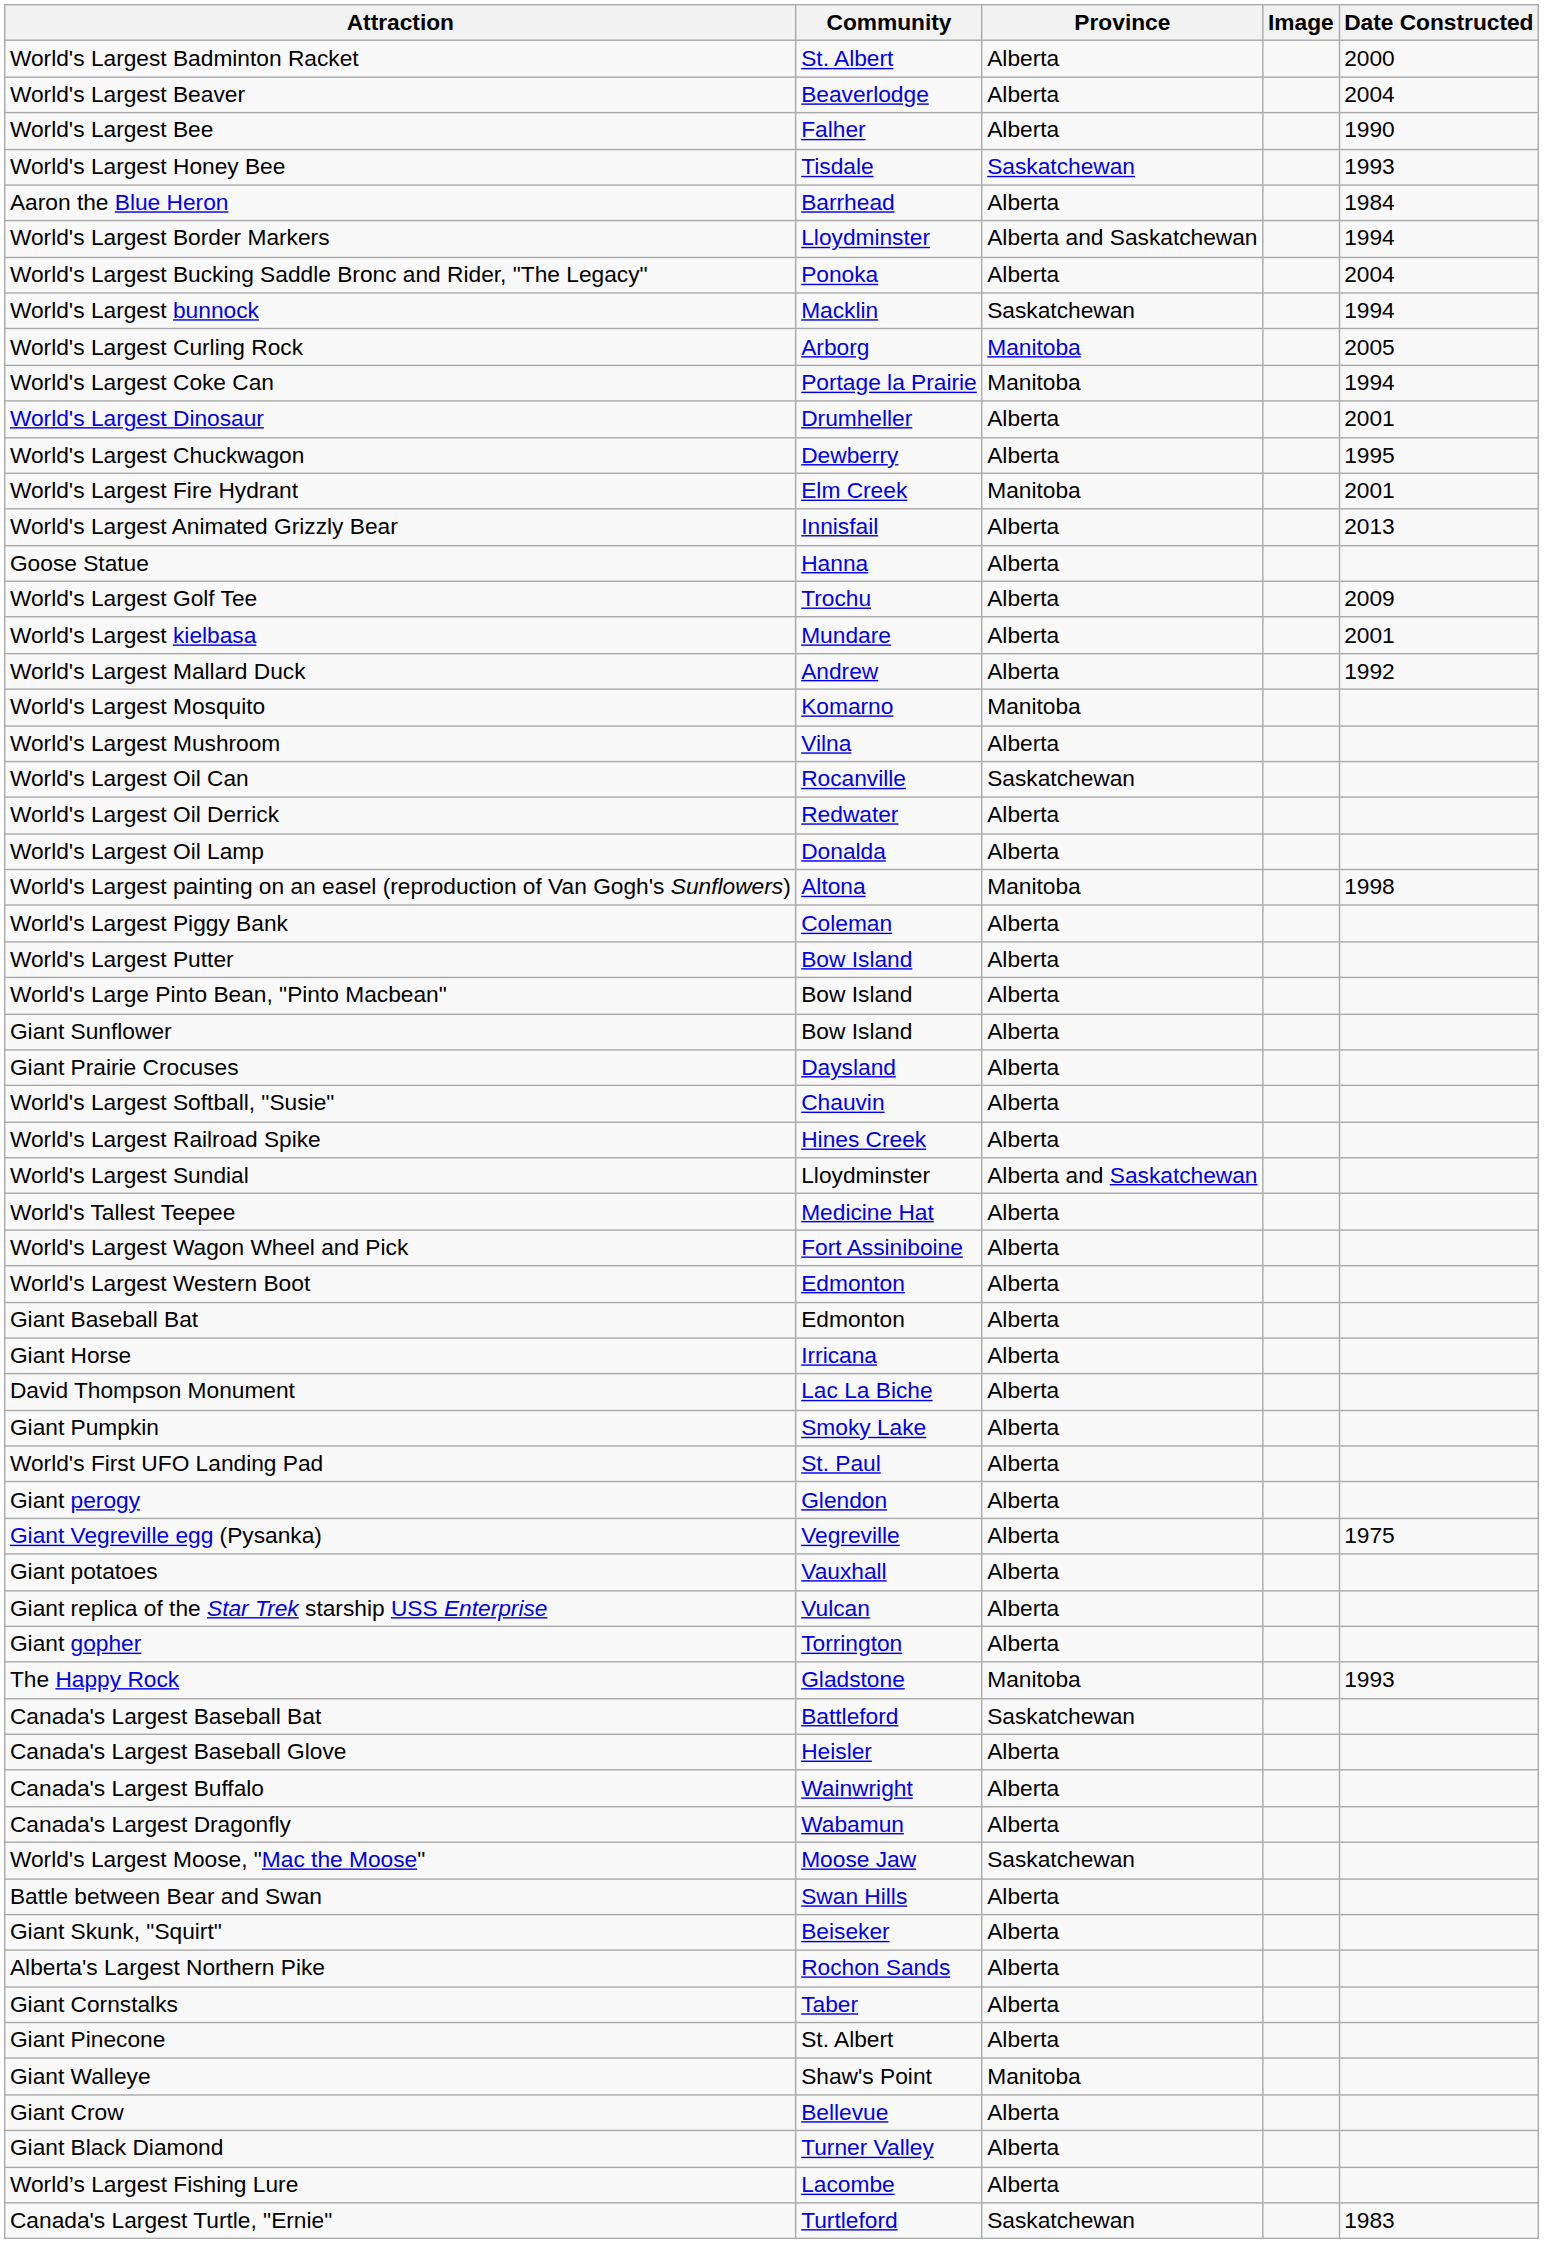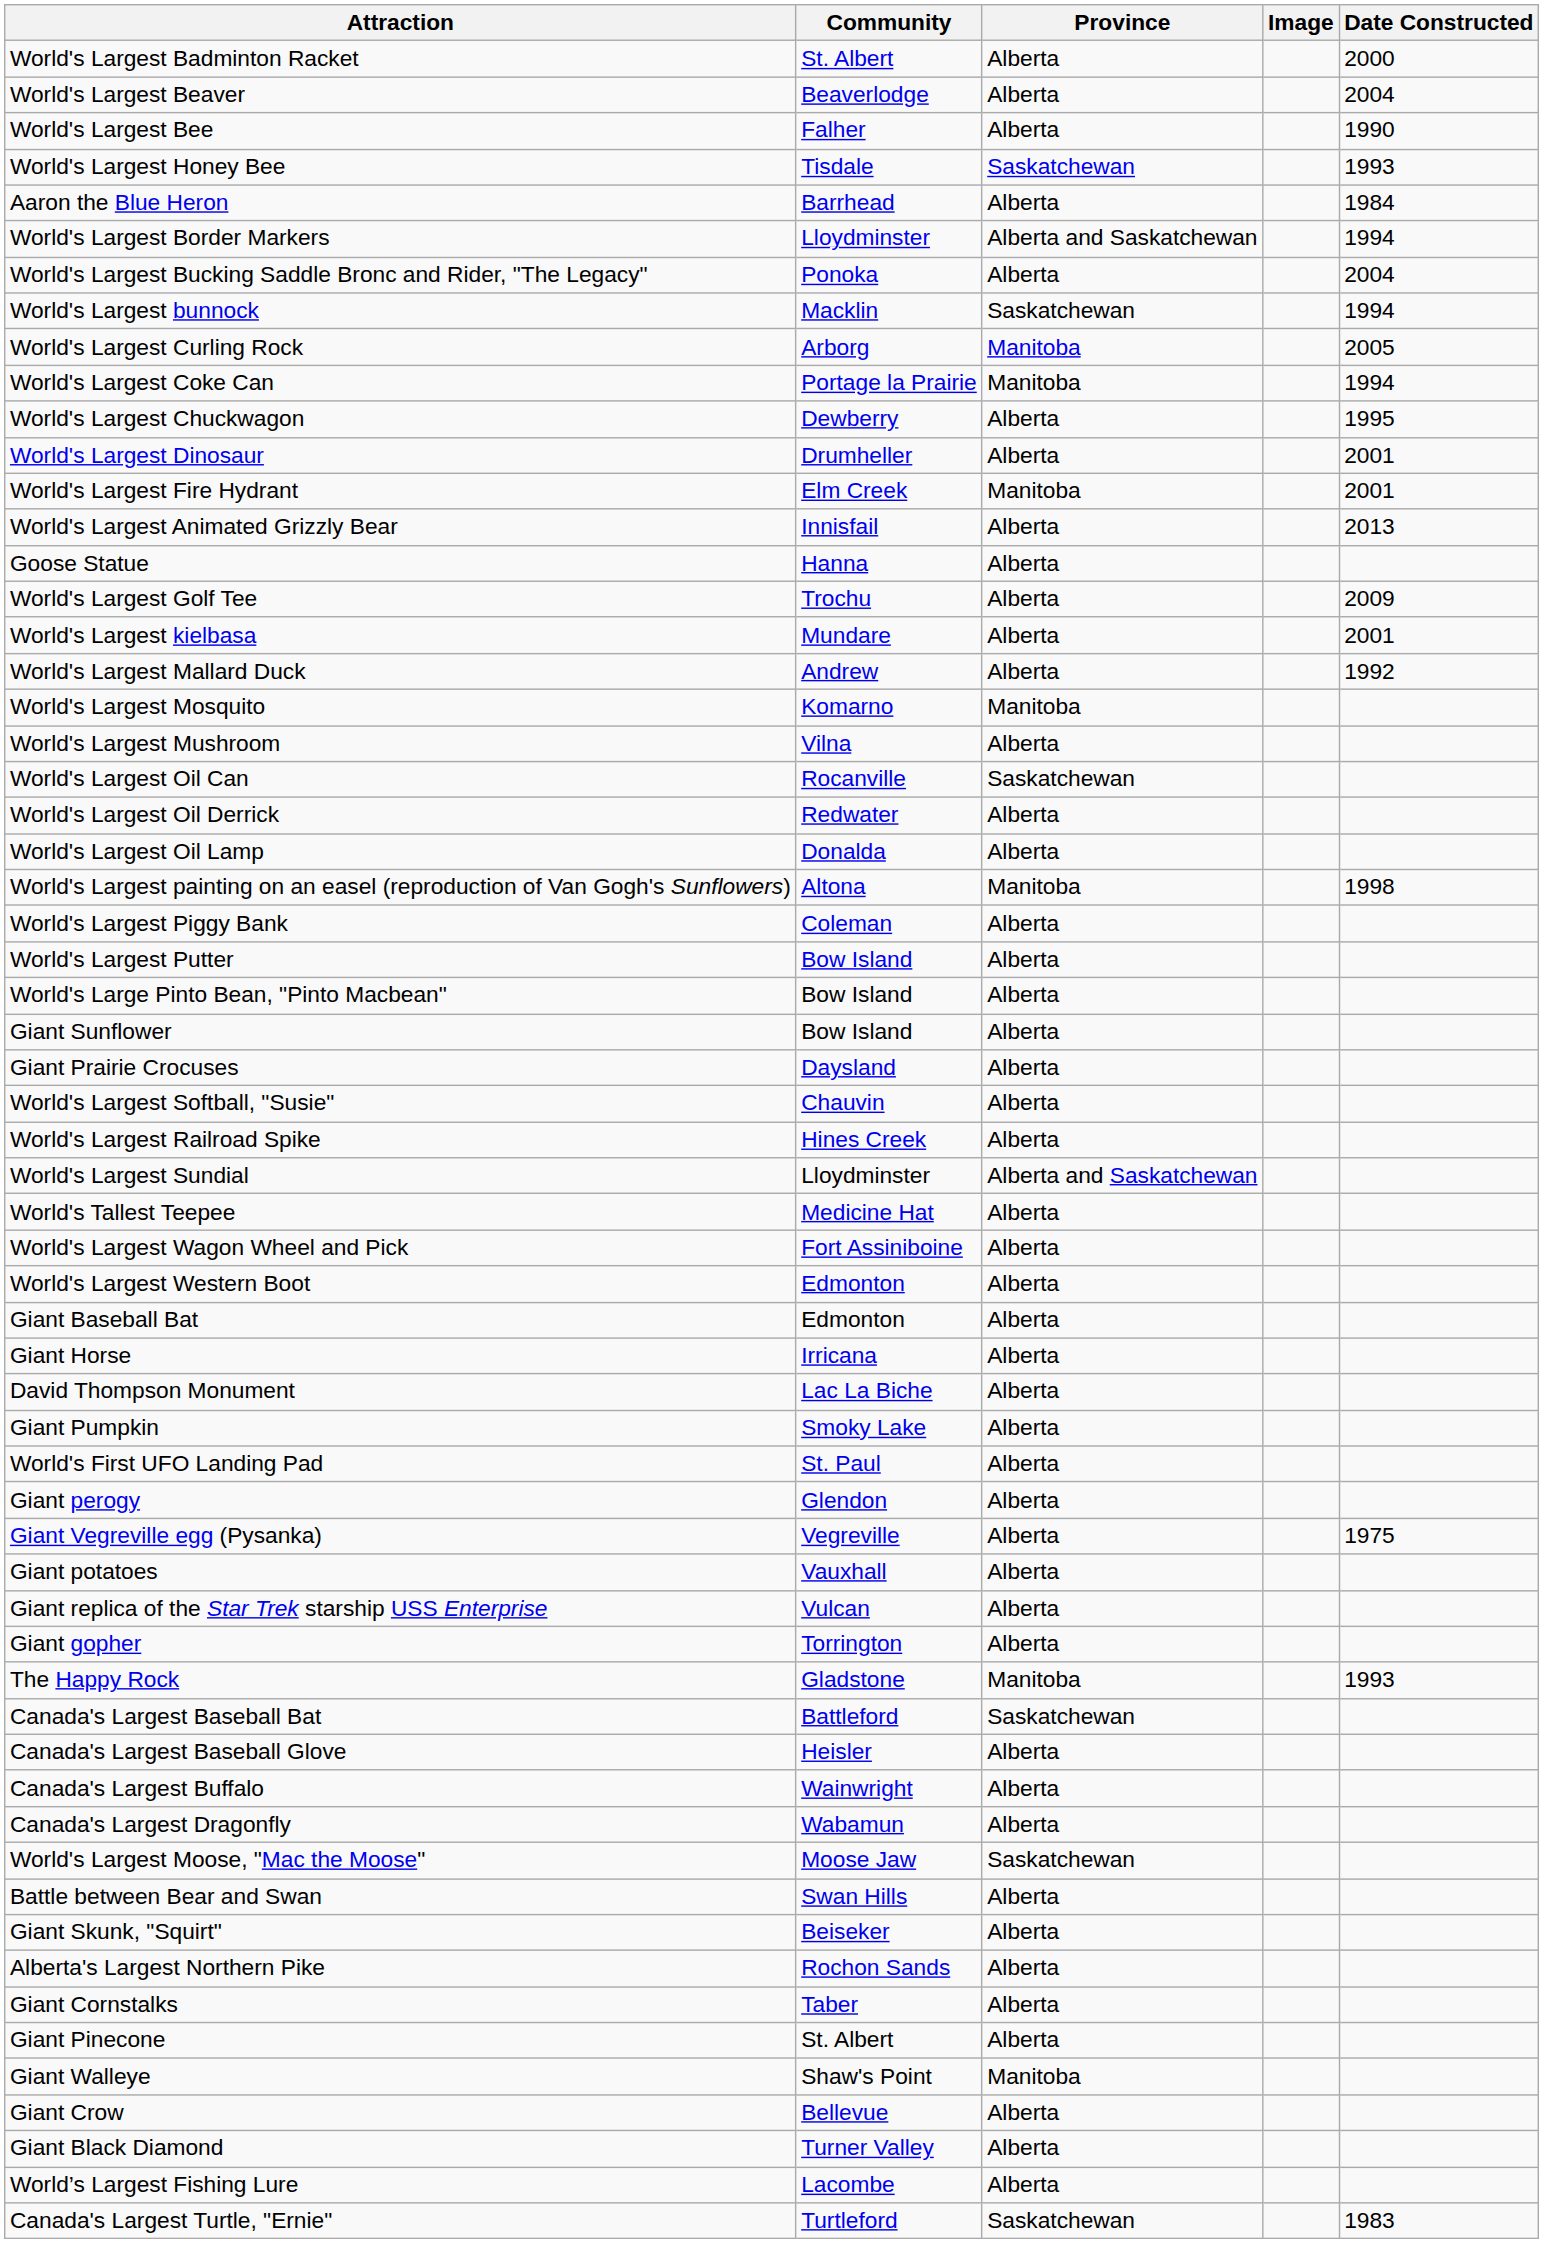rows swapped: World's Largest Chuckwagon <-> World's Largest Dinosaur
